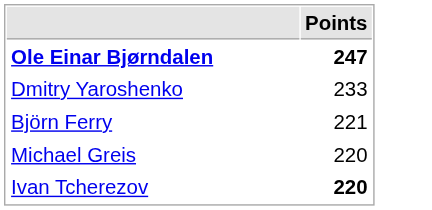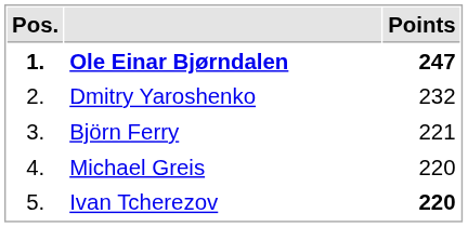+ column: Pos. | 1. | 2. | 3. | 4. | 5.
Dmitry Yaroshenko | Points: 233 -> 232
